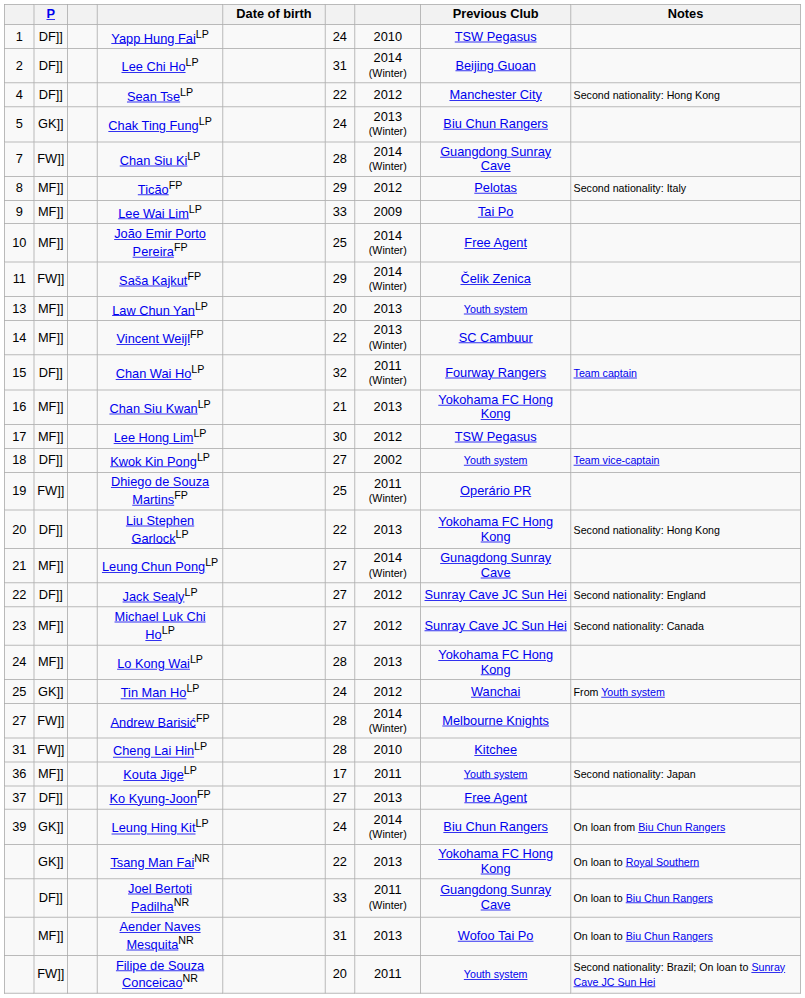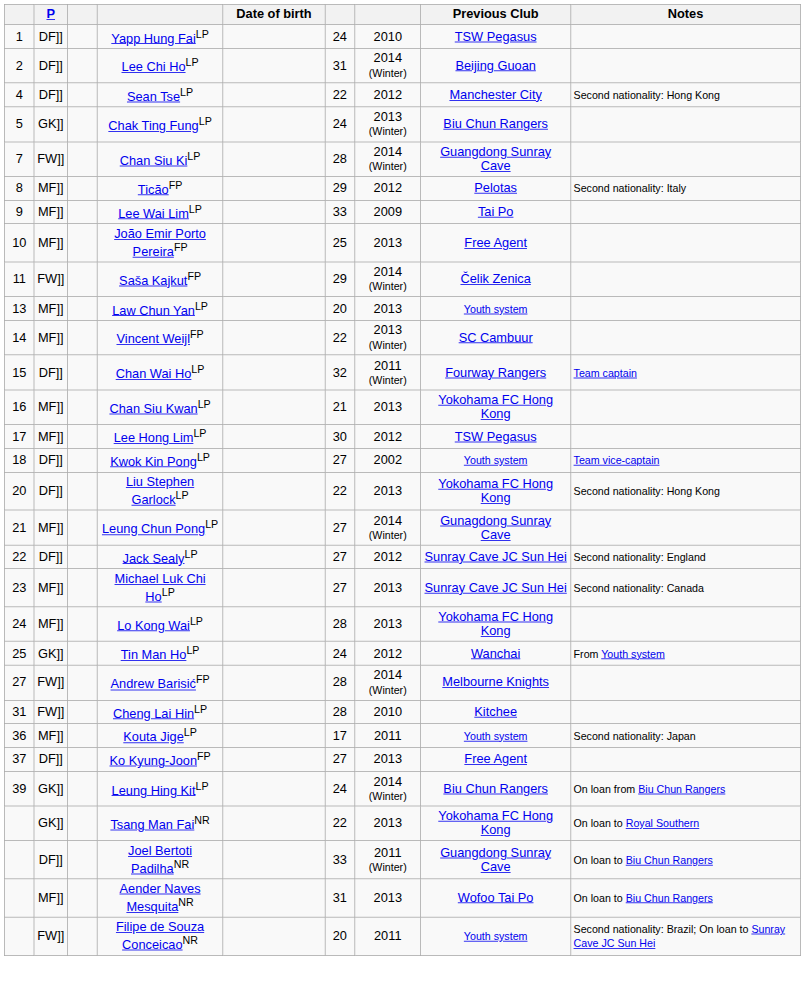João Emir Porto PereiraFP | column 7: 2014 (Winter) -> 2013
- row: 19 | FW]] | Dhiego de Souza MartinsFP | 25 | 2011 (Winter) | Operário PR
Michael Luk Chi HoLP | column 7: 2012 -> 2013
